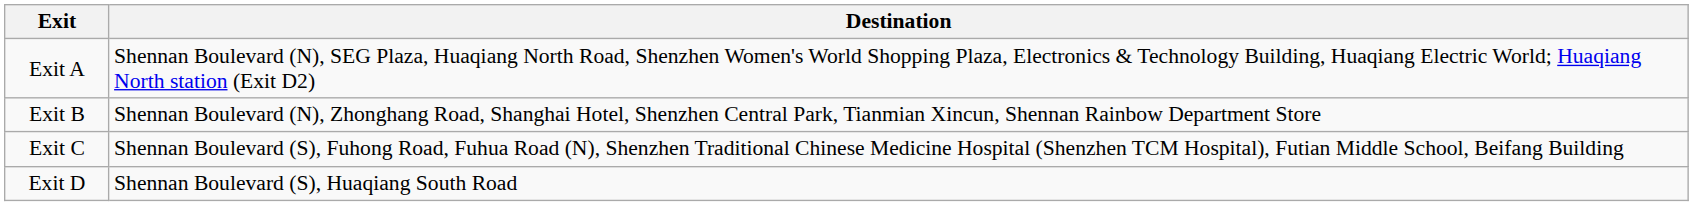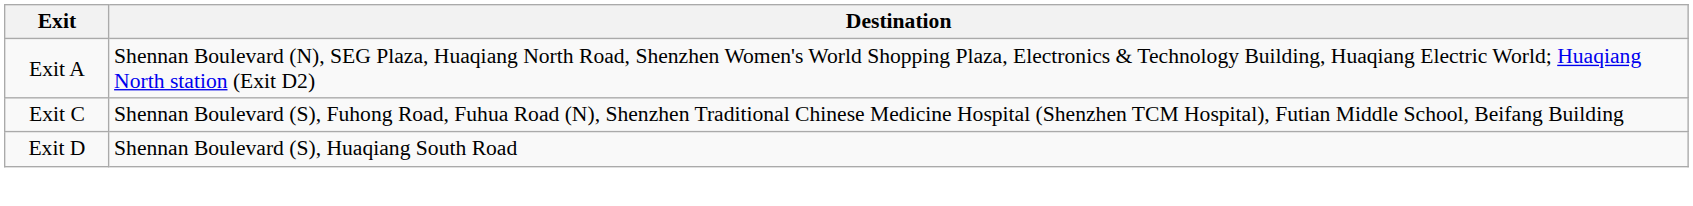- row: Exit B | Shennan Boulevard (N), Zhonghang Road, Shanghai Hotel, Shenzhen Central Park, Tianmian Xincun, Shennan Rainbow Department Store
